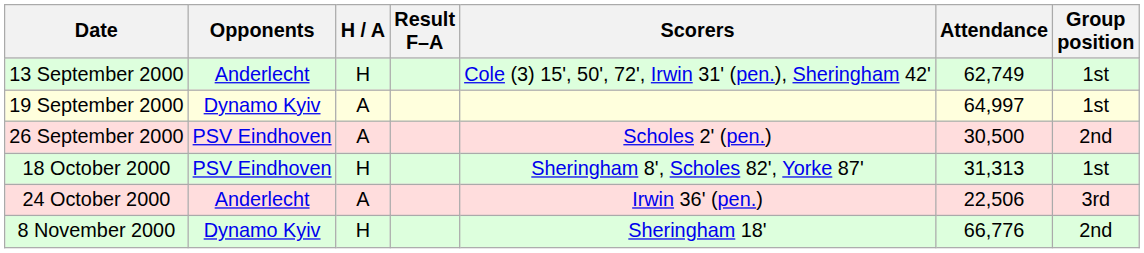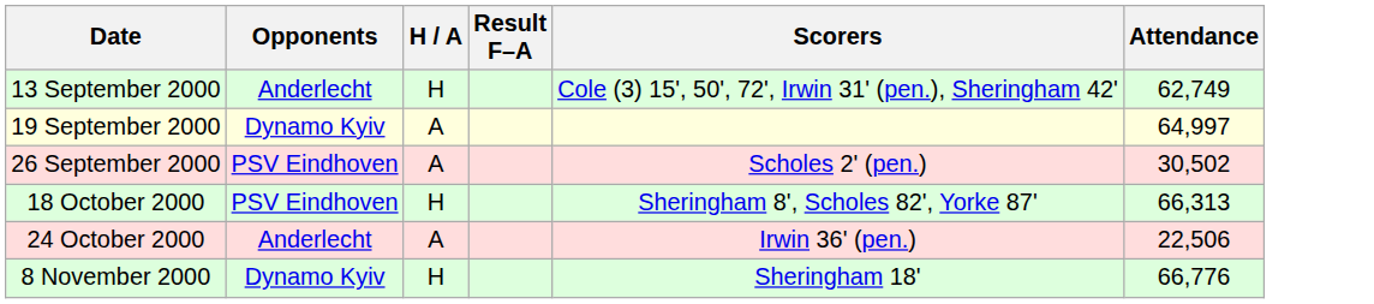- column: Group position | 1st | 1st | 2nd | 1st | 3rd | 2nd
26 September 2000 | Attendance: 30,500 -> 30,502
18 October 2000 | Attendance: 31,313 -> 66,313
